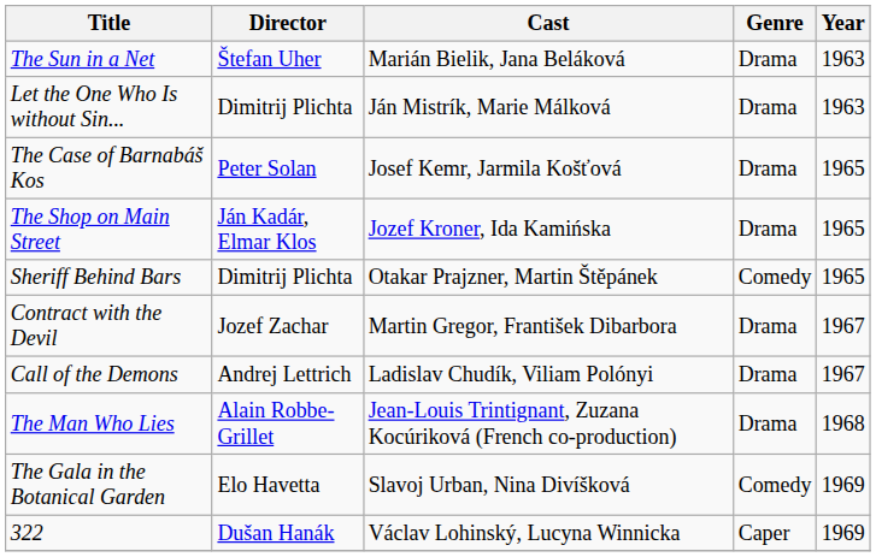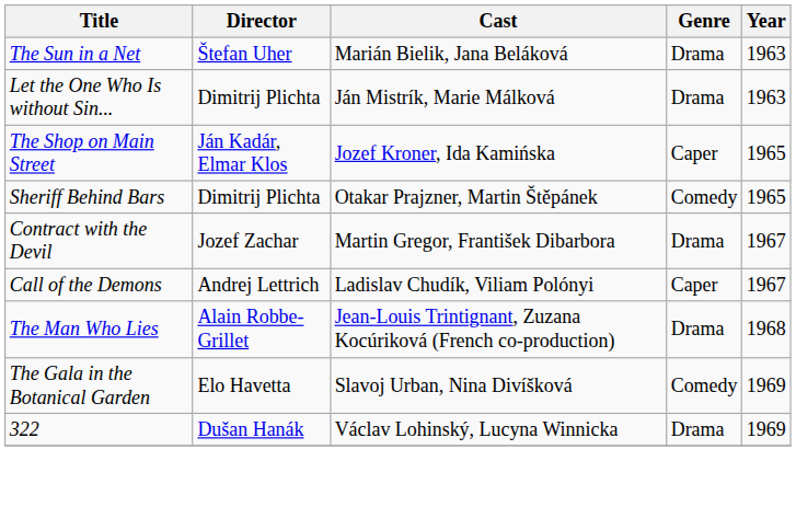- row: The Case of Barnabáš Kos | Peter Solan | Josef Kemr, Jarmila Košťová | Drama | 1965
The Shop on Main Street | Genre: Drama -> Caper
Call of the Demons | Genre: Drama -> Caper
322 | Genre: Caper -> Drama
